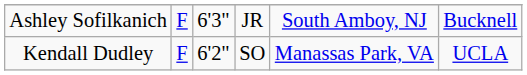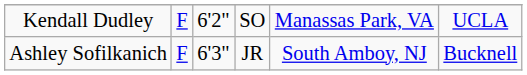rows swapped: Kendall Dudley <-> Ashley Sofilkanich
